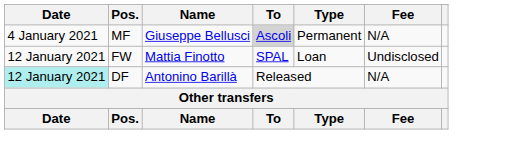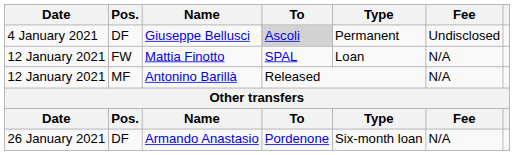Giuseppe Bellusci | Pos.: MF -> DF
Giuseppe Bellusci | Fee: N/A -> Undisclosed
Mattia Finotto | Fee: Undisclosed -> N/A
Antonino Barillà | Date: paleturquoise background -> no background
Antonino Barillà | Pos.: DF -> MF
+ row: 26 January 2021 | DF | Armando Anastasio | Pordenone | Six-month loan | N/A
